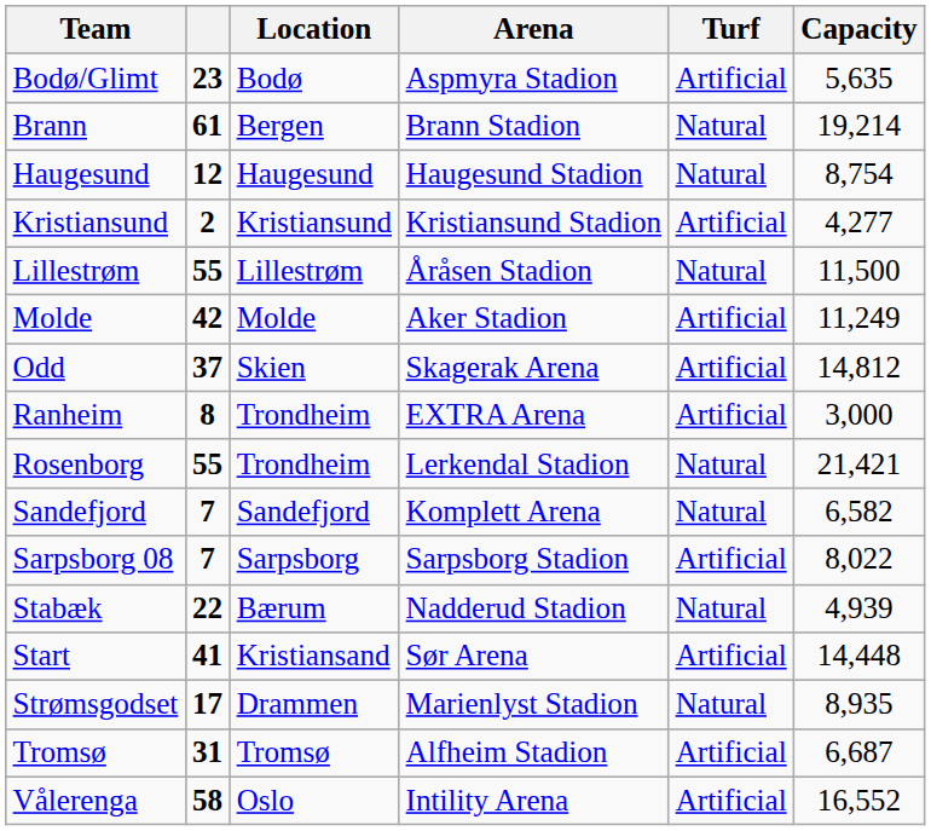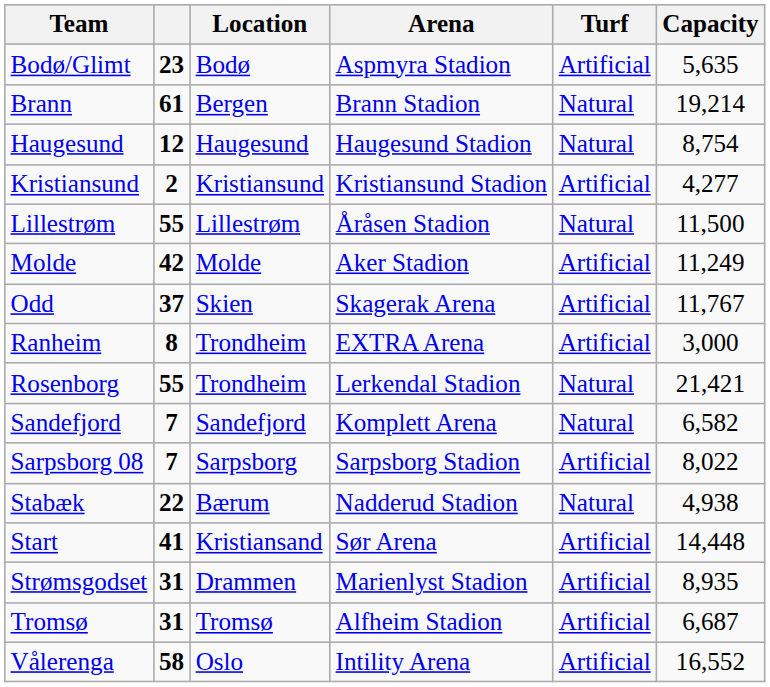Odd | Capacity: 14,812 -> 11,767
Stabæk | Capacity: 4,939 -> 4,938
Strømsgodset | column 2: 17 -> 31
Strømsgodset | Turf: Natural -> Artificial
